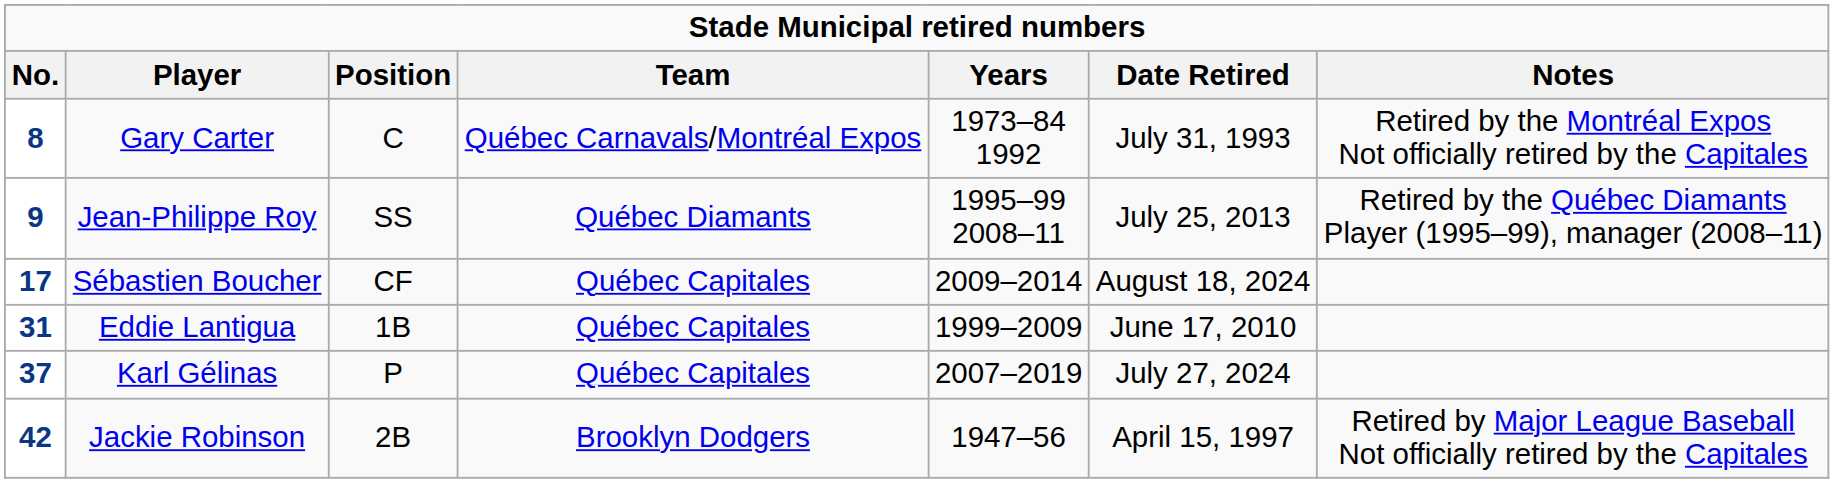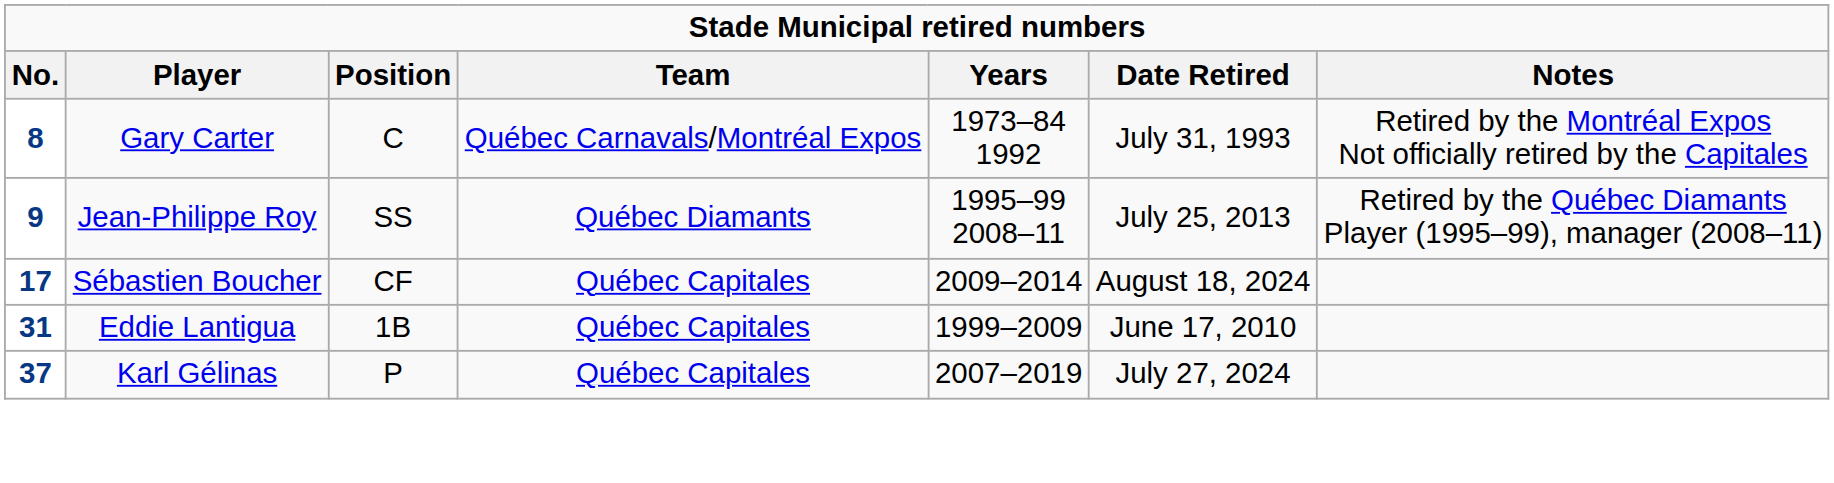- row: 42 | Jackie Robinson | 2B | Brooklyn Dodgers | 1947–56 | April 15, 1997 | Retired by Major League Baseball Not officially retired by the Capitales
